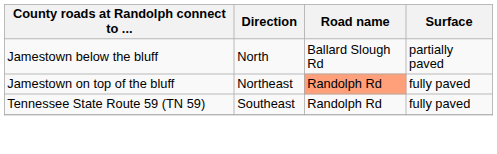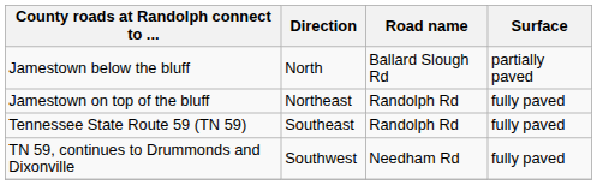Jamestown on top of the bluff | Road name: lightsalmon background -> no background
+ row: TN 59, continues to Drummonds and Dixonville | Southwest | Needham Rd | fully paved
